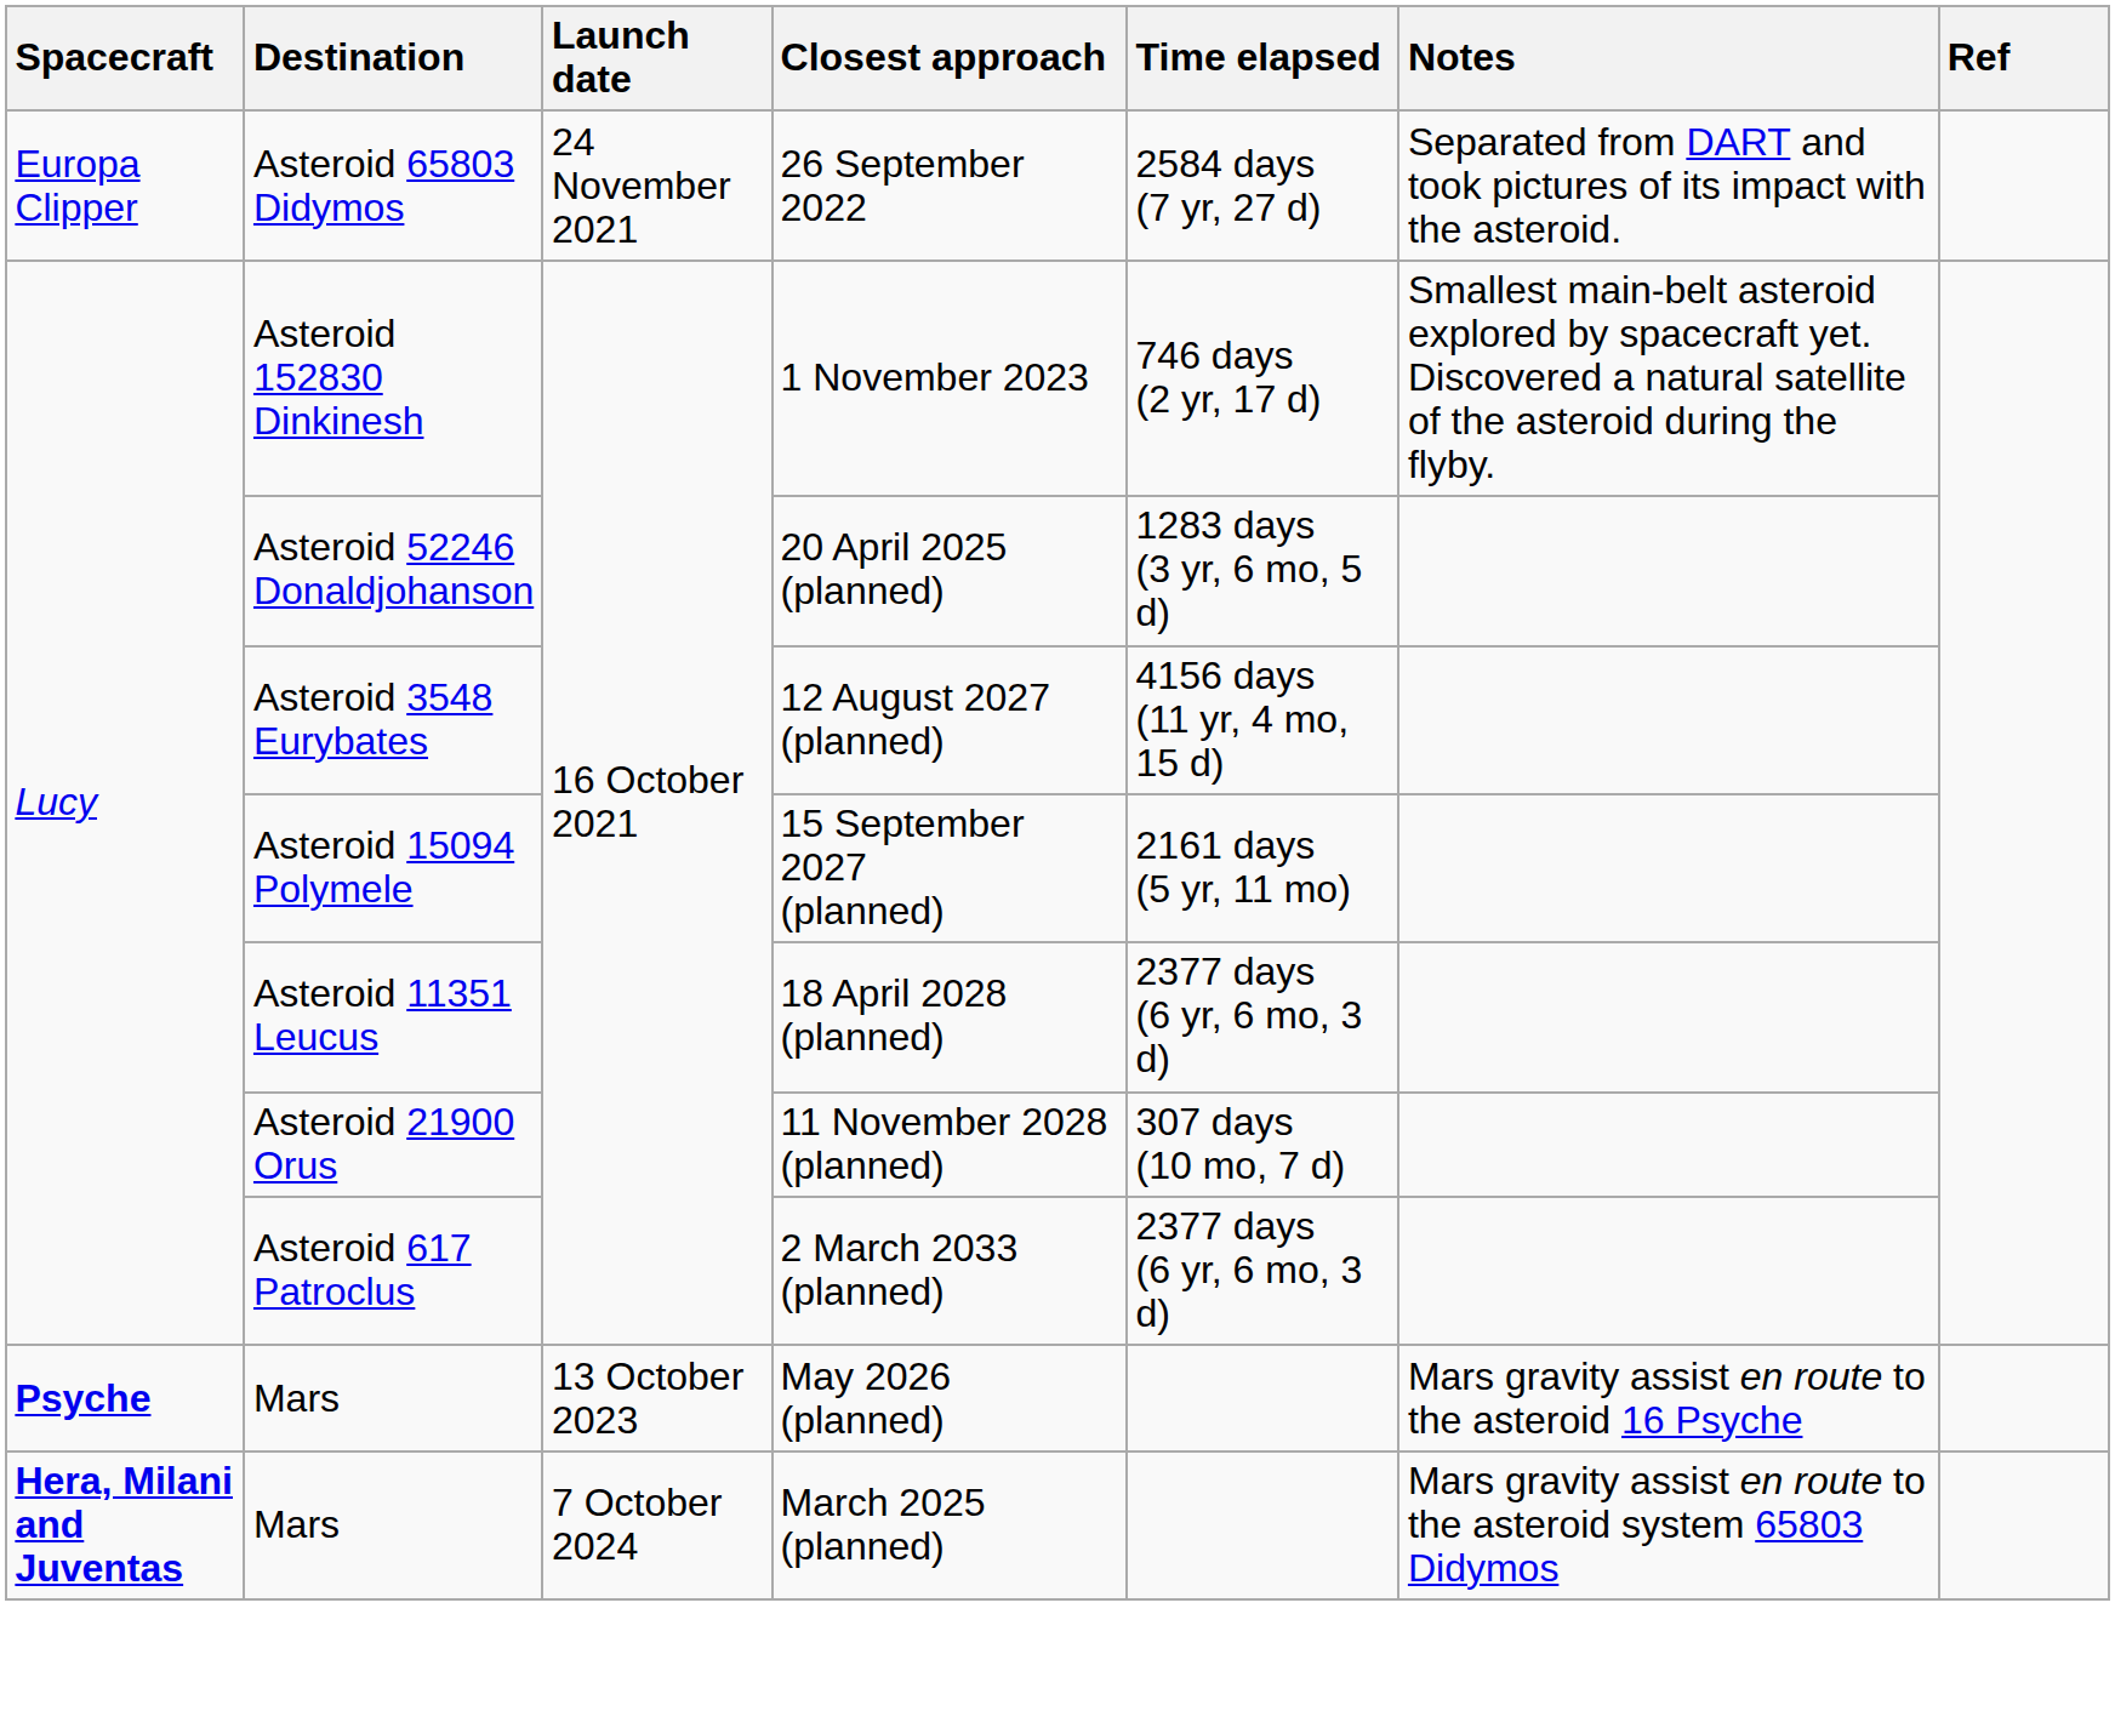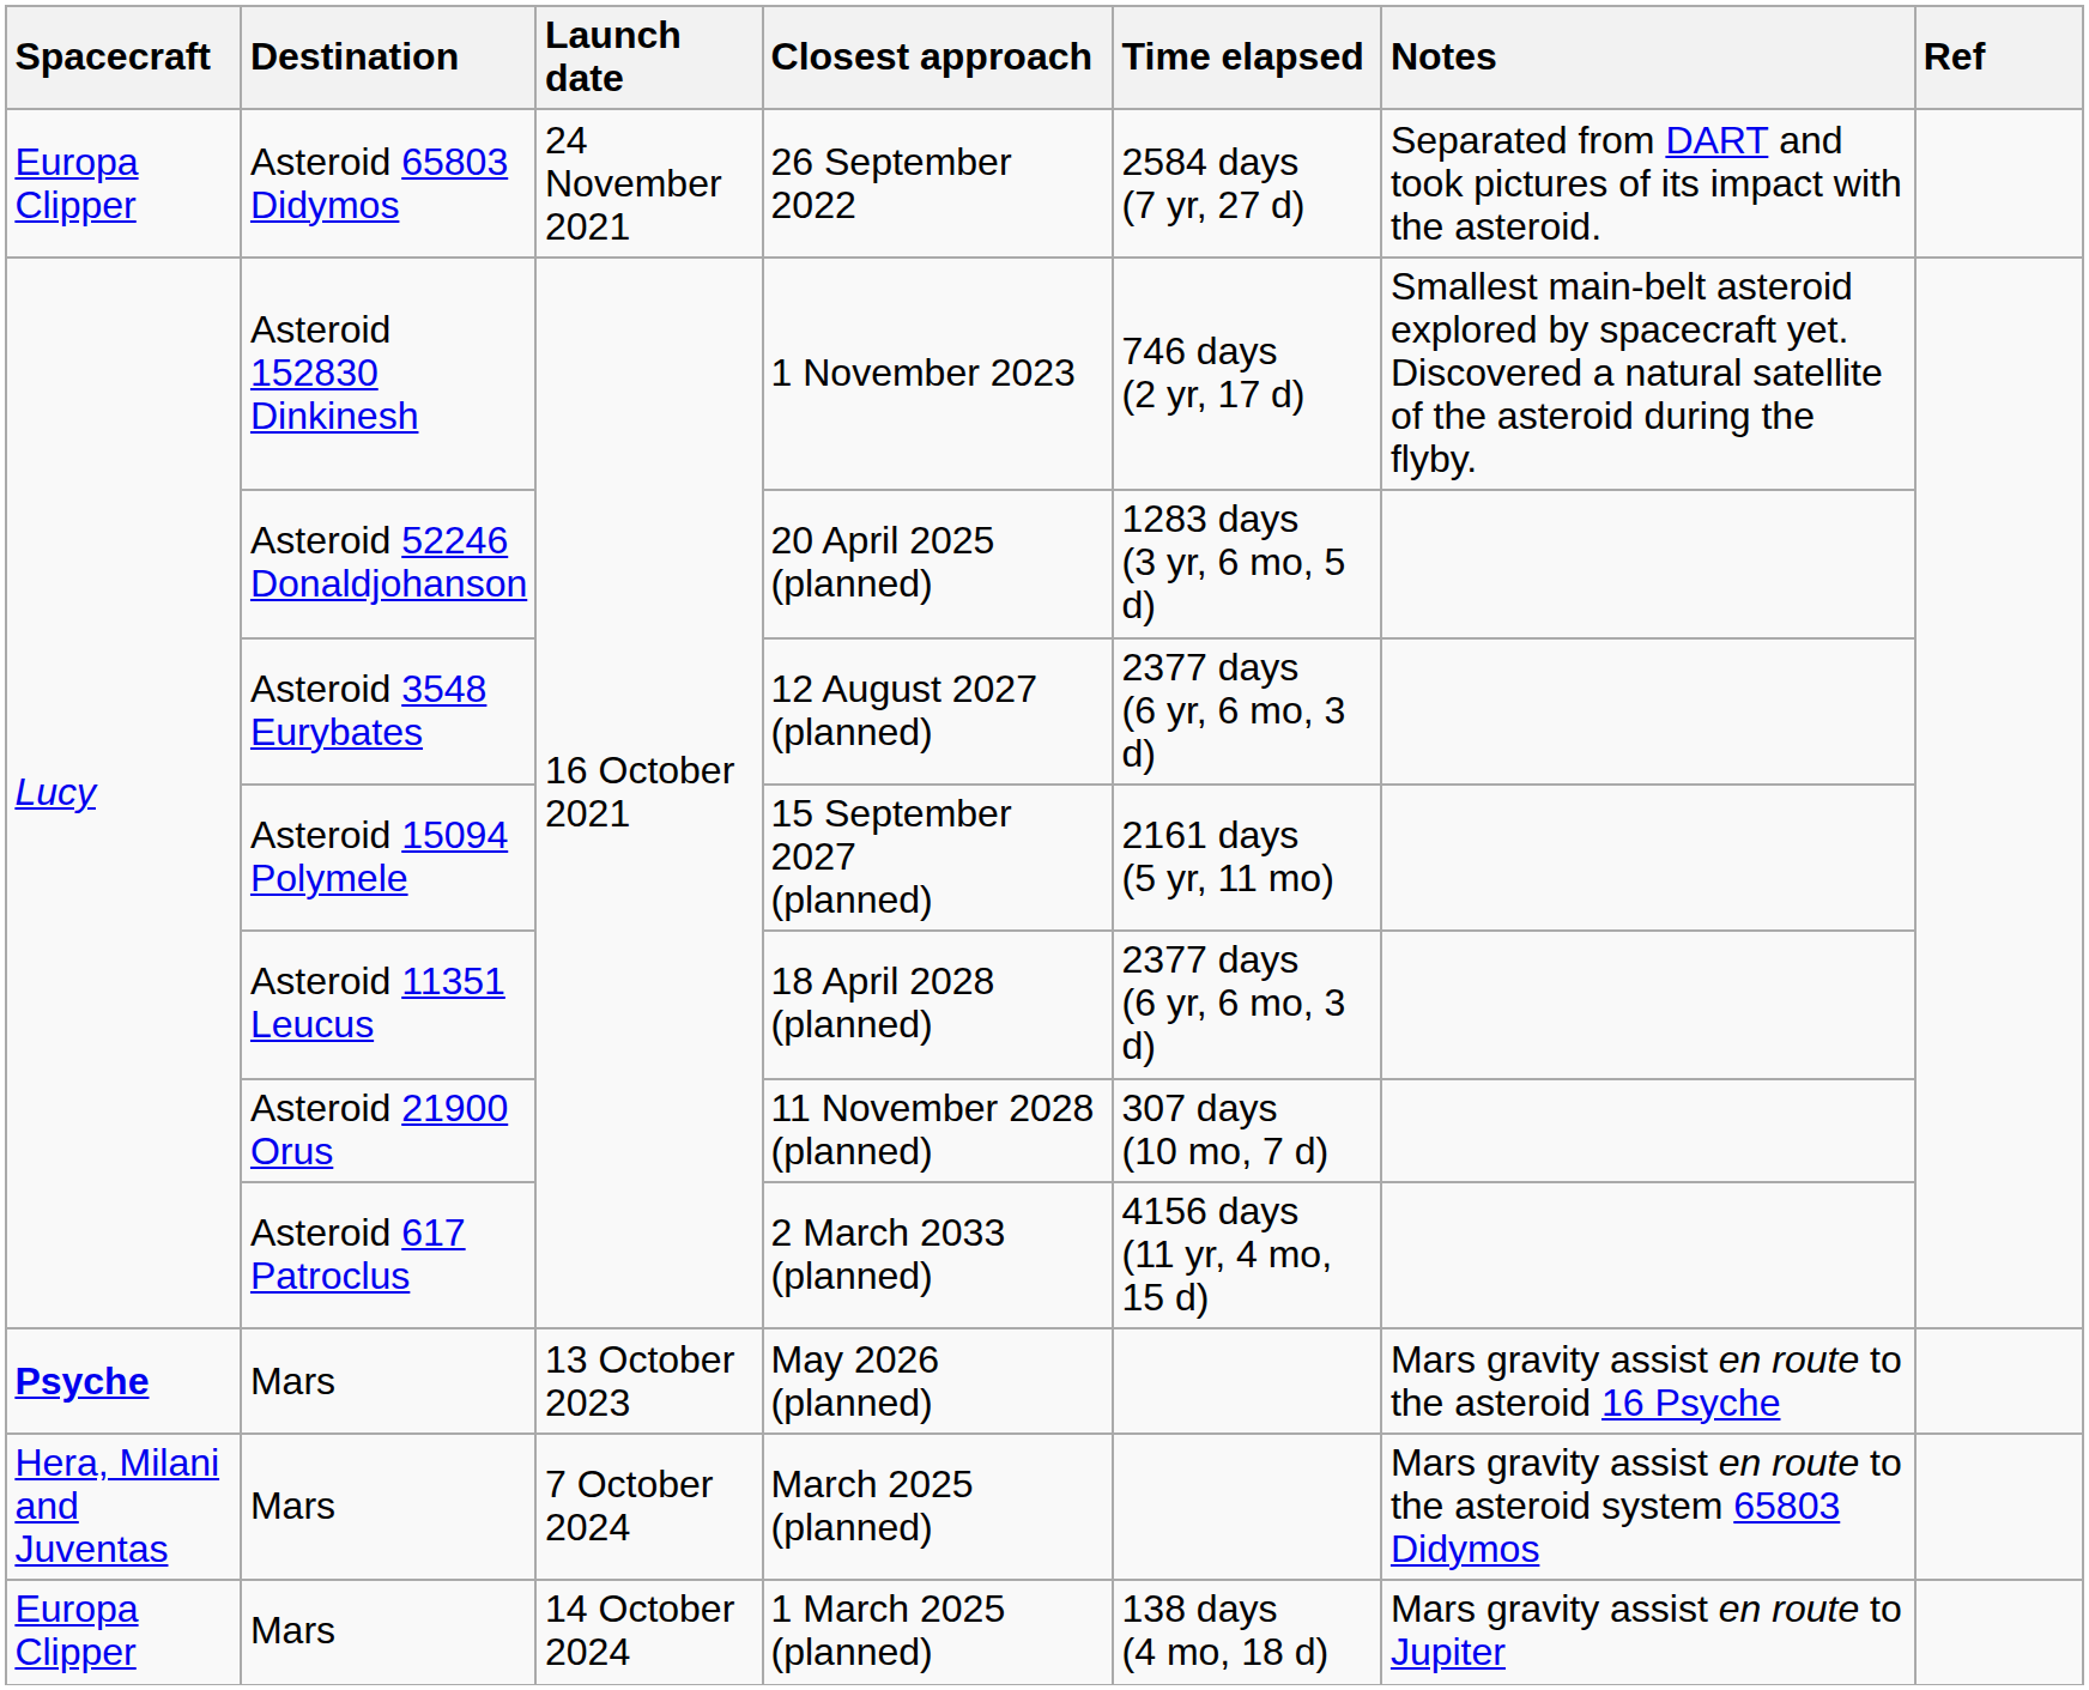12 August 2027 (planned) | Time elapsed: 4156 days (11 yr, 4 mo, 15 d) -> 2377 days (6 yr, 6 mo, 3 d)
2 March 2033 (planned) | Time elapsed: 2377 days (6 yr, 6 mo, 3 d) -> 4156 days (11 yr, 4 mo, 15 d)
March 2025 (planned) | Spacecraft: bold -> normal
+ row: Europa Clipper | Mars | 14 October 2024 | 1 March 2025 (planned) | 138 days (4 mo, 18 d) | Mars gravity assist en route to Jupiter
